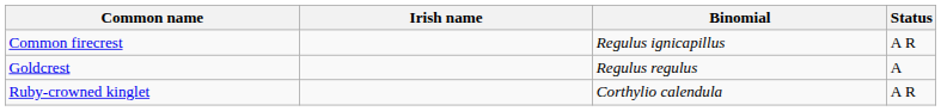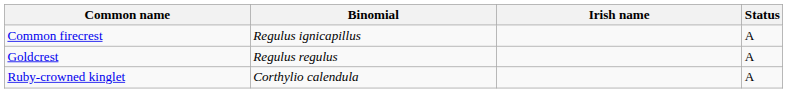columns swapped: Binomial <-> Irish name
Common firecrest | Status: A R -> A
Ruby-crowned kinglet | Status: A R -> A
